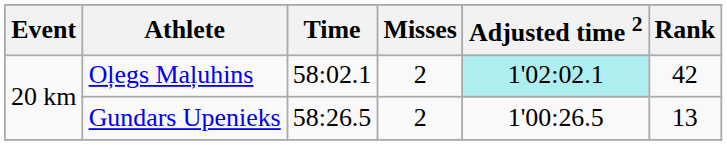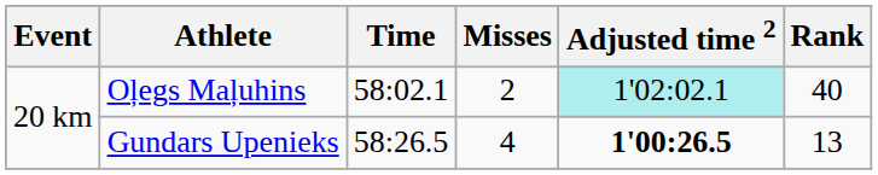Oļegs Maļuhins | Rank: 42 -> 40
Gundars Upenieks | Misses: 2 -> 4
Gundars Upenieks | Adjusted time 2: normal -> bold
